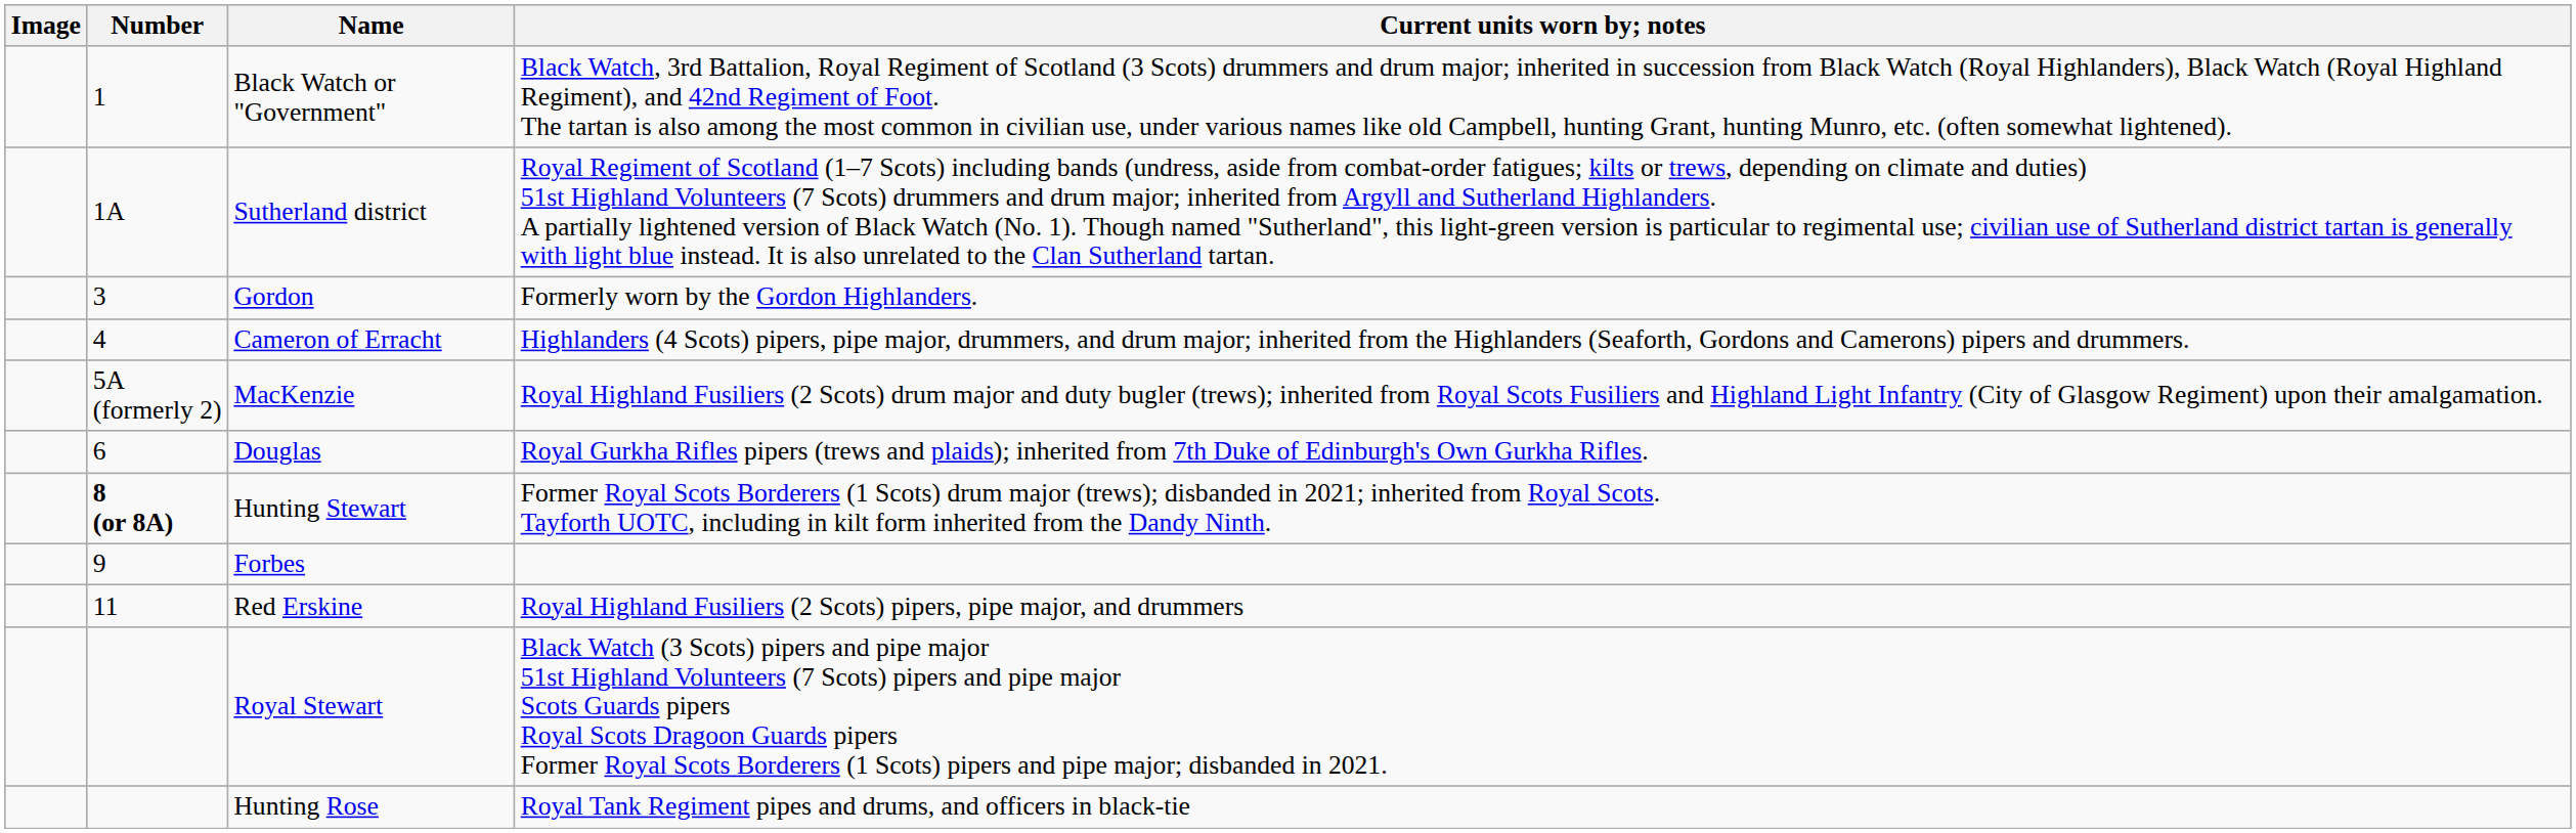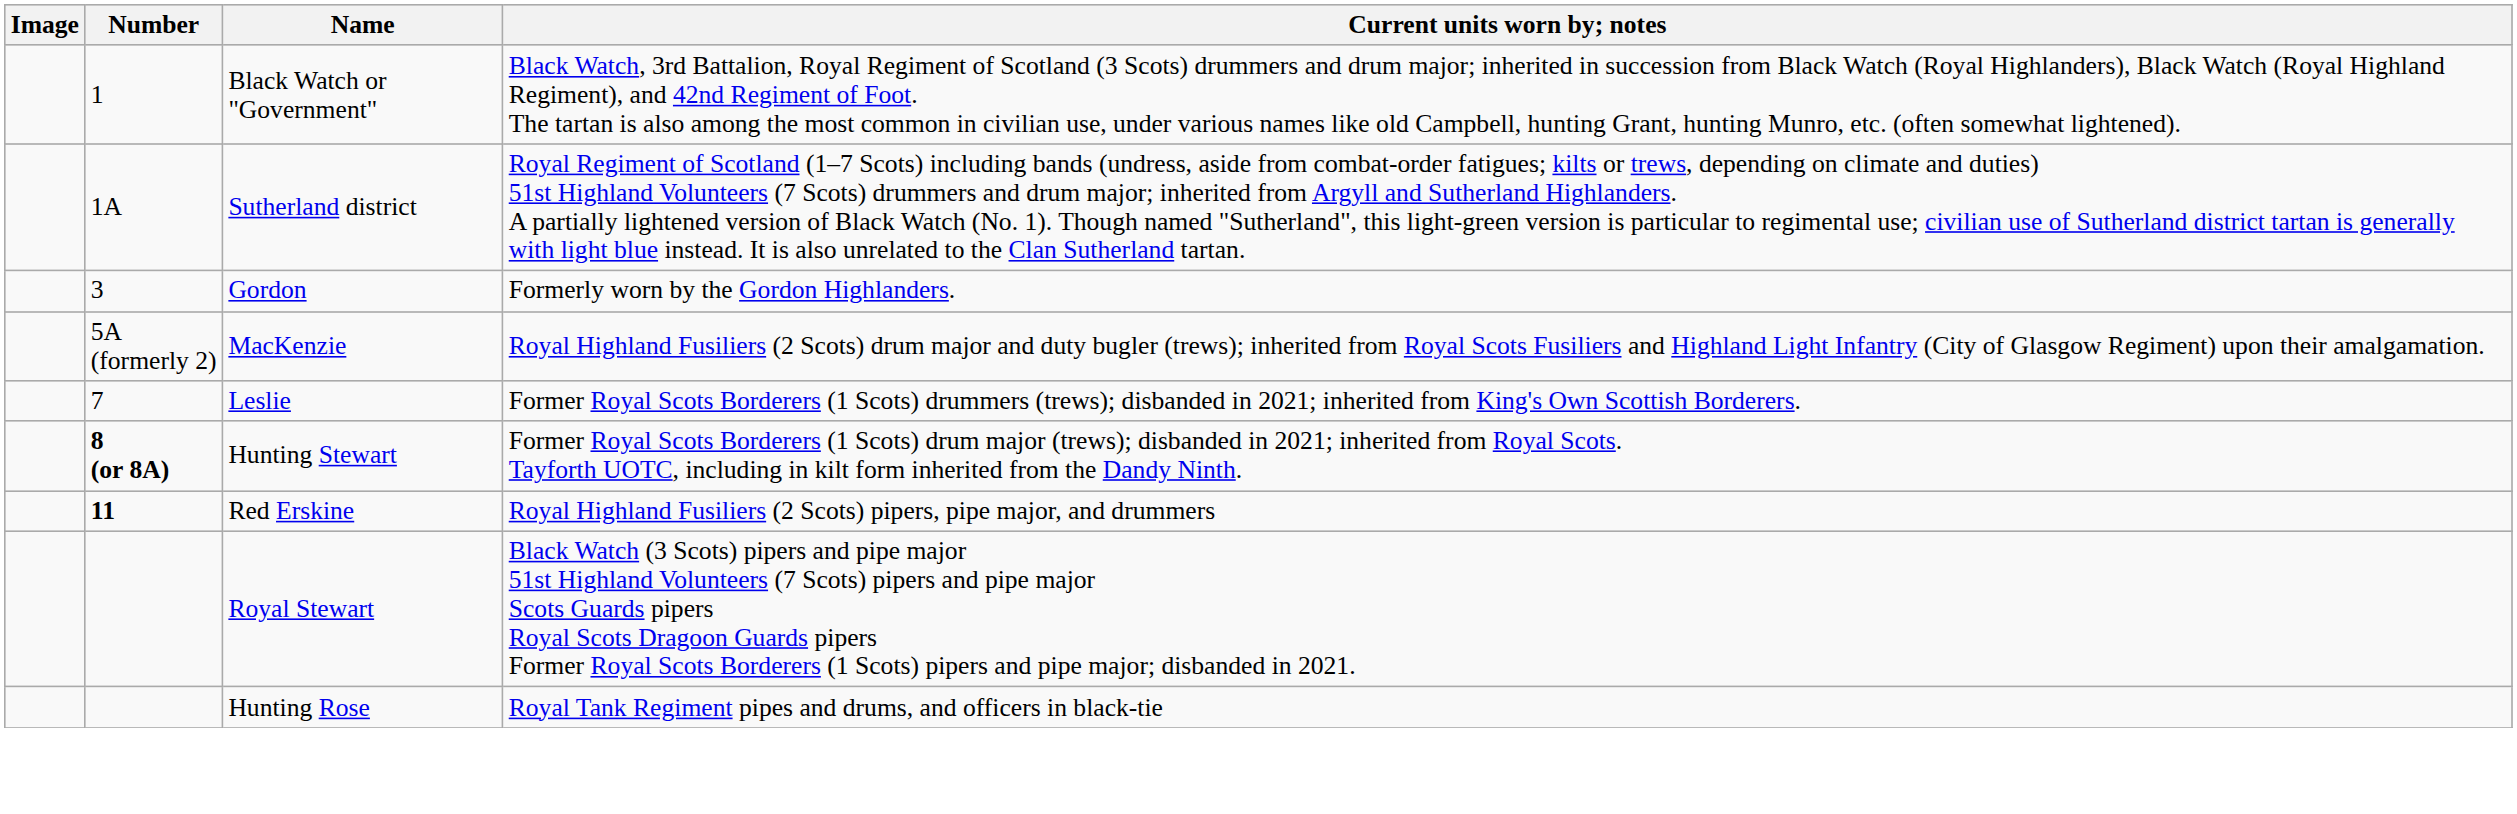- row: 4 | Cameron of Erracht | Highlanders (4 Scots) pipers, pipe major, drummers, and drum major; inherited from the Highlanders (Seaforth, Gordons and Camerons) pipers and drummers.
- row: 6 | Douglas | Royal Gurkha Rifles pipers (trews and plaids); inherited from 7th Duke of Edinburgh's Own Gurkha Rifles.
+ row: 7 | Leslie | Former Royal Scots Borderers (1 Scots) drummers (trews); disbanded in 2021; inherited from King's Own Scottish Borderers.
- row: 9 | Forbes
Red Erskine | Number: normal -> bold
